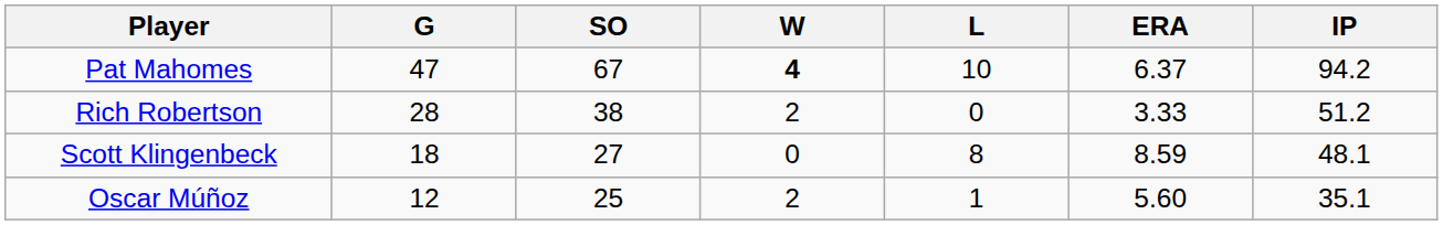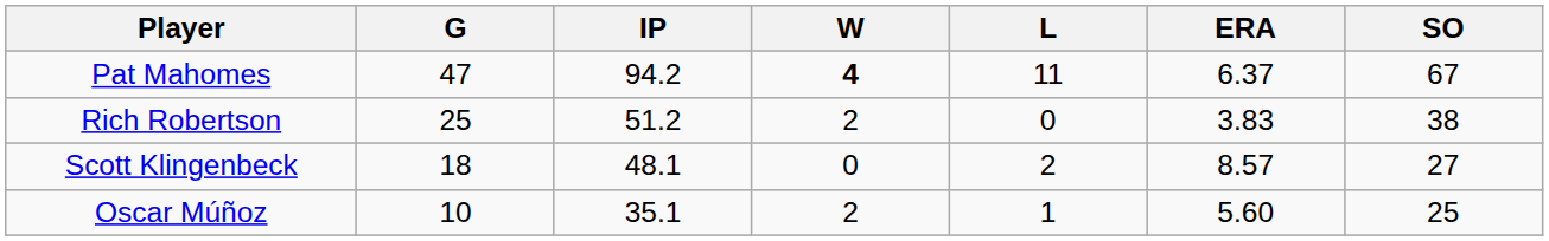columns swapped: IP <-> SO
Pat Mahomes | L: 10 -> 11
Rich Robertson | G: 28 -> 25
Rich Robertson | ERA: 3.33 -> 3.83
Scott Klingenbeck | L: 8 -> 2
Scott Klingenbeck | ERA: 8.59 -> 8.57
Oscar Múñoz | G: 12 -> 10
